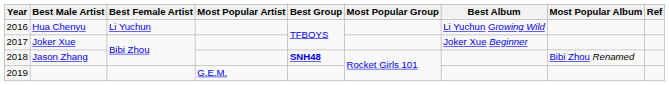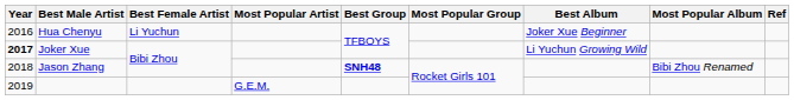Hua Chenyu | Best Album: Li Yuchun Growing Wild -> Joker Xue Beginner
Joker Xue | Year: normal -> bold
Joker Xue | Best Album: Joker Xue Beginner -> Li Yuchun Growing Wild
